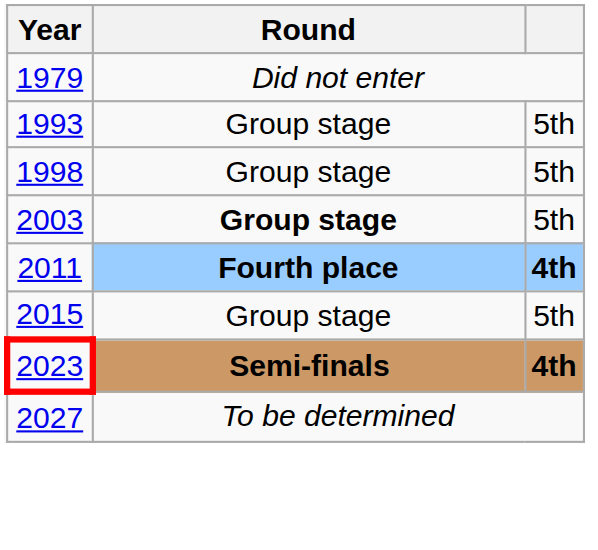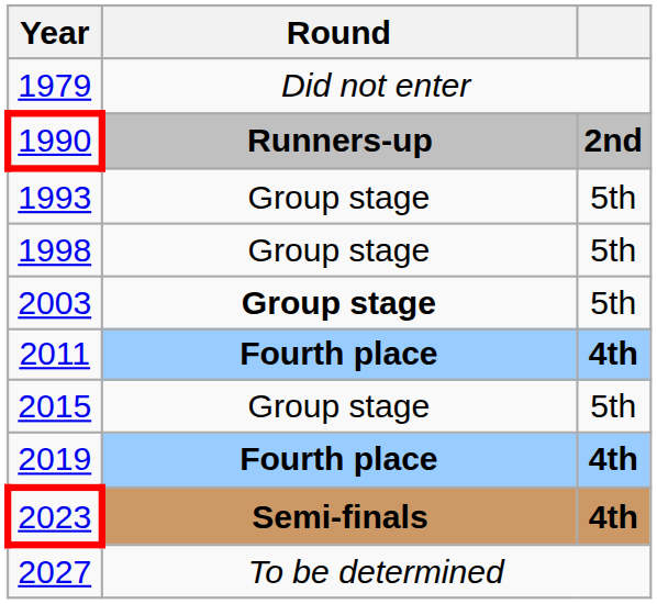+ row: 1990 | Runners-up | 2nd
+ row: 2019 | Fourth place | 4th
